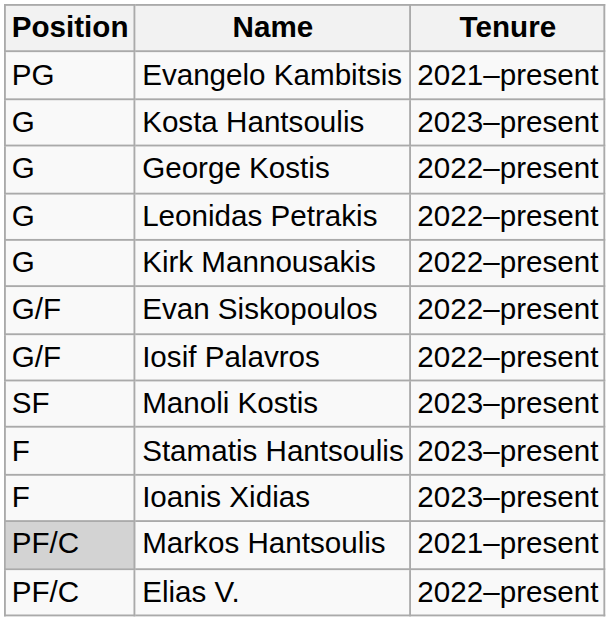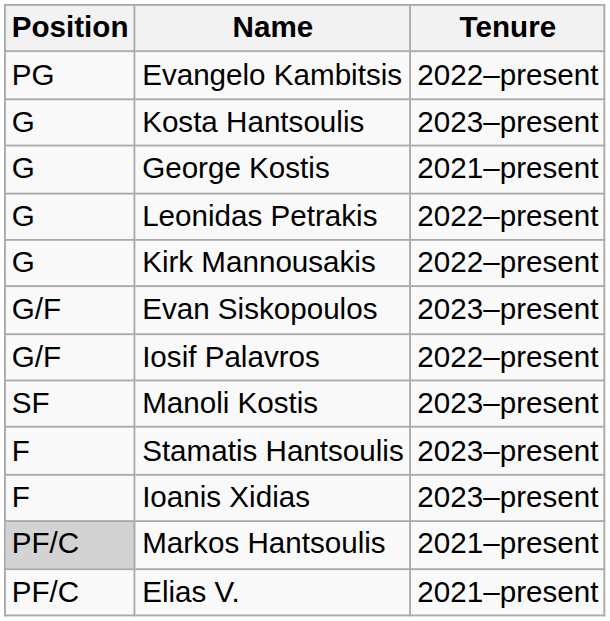Evangelo Kambitsis | Tenure: 2021–present -> 2022–present
George Kostis | Tenure: 2022–present -> 2021–present
Evan Siskopoulos | Tenure: 2022–present -> 2023–present
Elias V. | Tenure: 2022–present -> 2021–present
